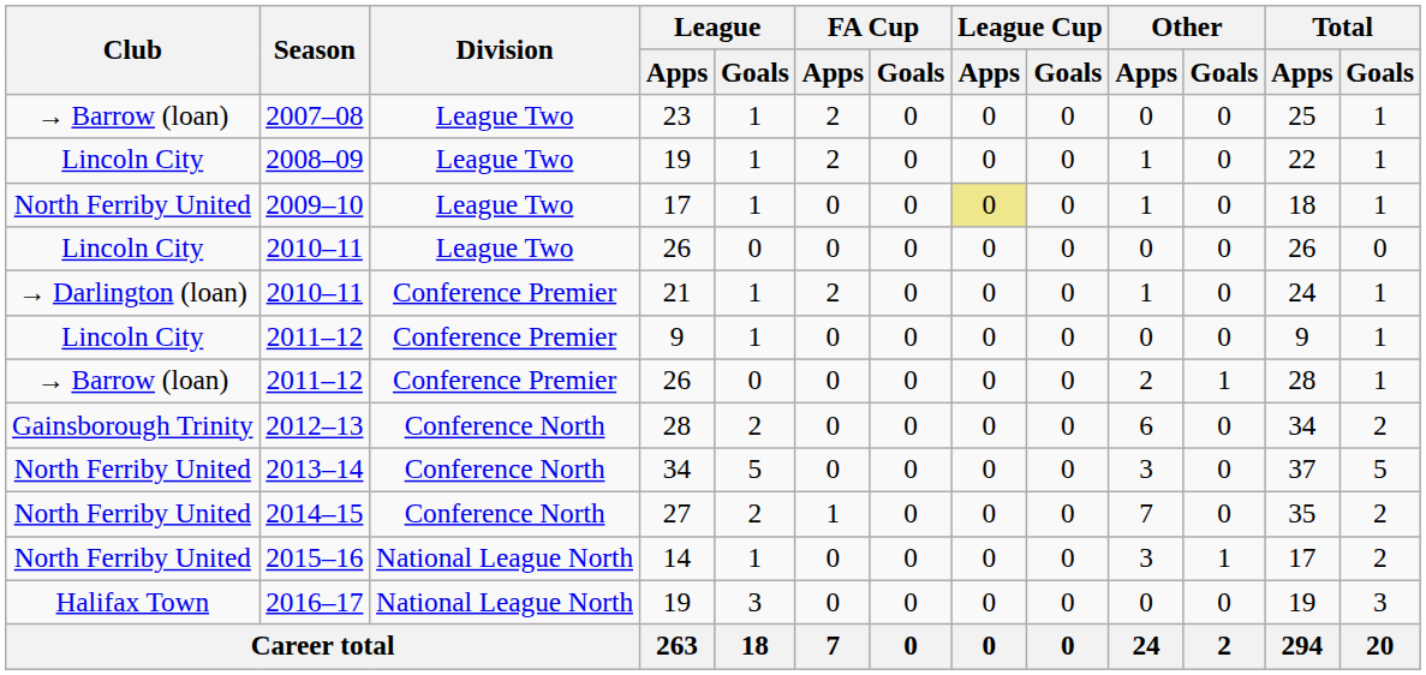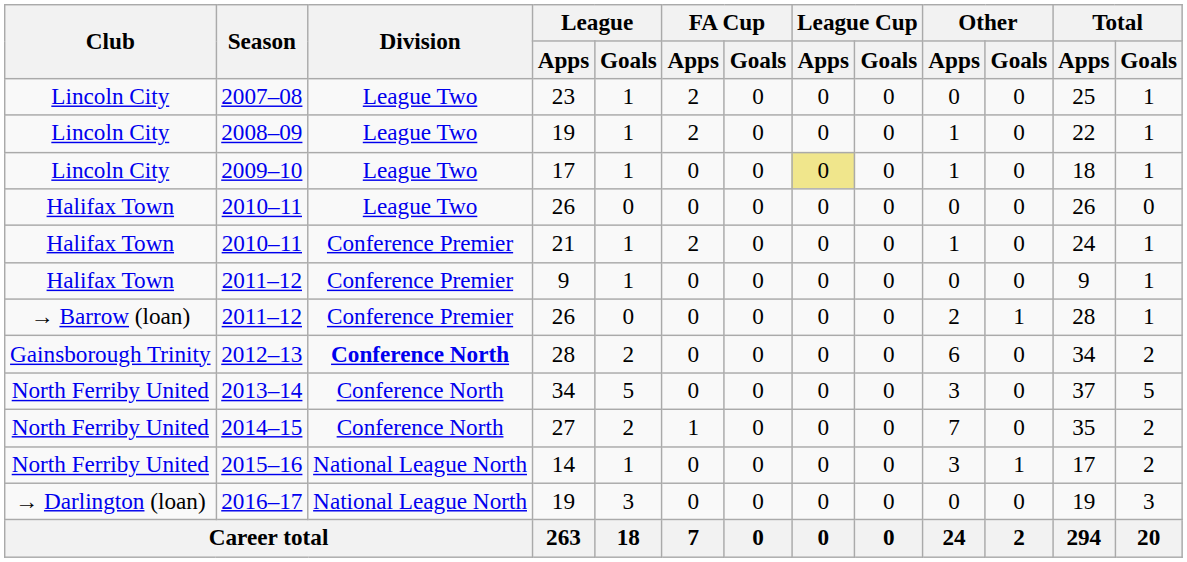2007–08 | Club: → Barrow (loan) -> Lincoln City
2009–10 | Club: North Ferriby United -> Lincoln City
2010–11 / 26 | Club: Lincoln City -> Halifax Town
2010–11 / 21 | Club: → Darlington (loan) -> Halifax Town
2011–12 / 9 | Club: Lincoln City -> Halifax Town
2012–13 | Division: normal -> bold
2016–17 | Club: Halifax Town -> → Darlington (loan)
